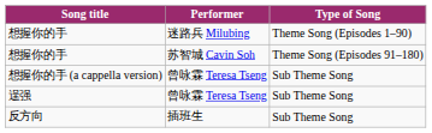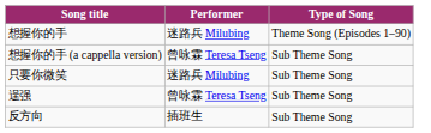- row: 想握你的手 | 苏智城 Cavin Soh | Theme Song (Episodes 91–180)
+ row: 只要你微笑 | 迷路兵 Milubing | Sub Theme Song
